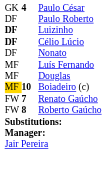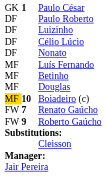Paulo César | column 2: 4 -> 1
Luizinho | column 1: bold -> normal
Célio Lúcio | column 1: bold -> normal
+ row: MF | Betinho
Roberto Gaúcho | column 2: 8 -> 9
+ row: Cleisson
